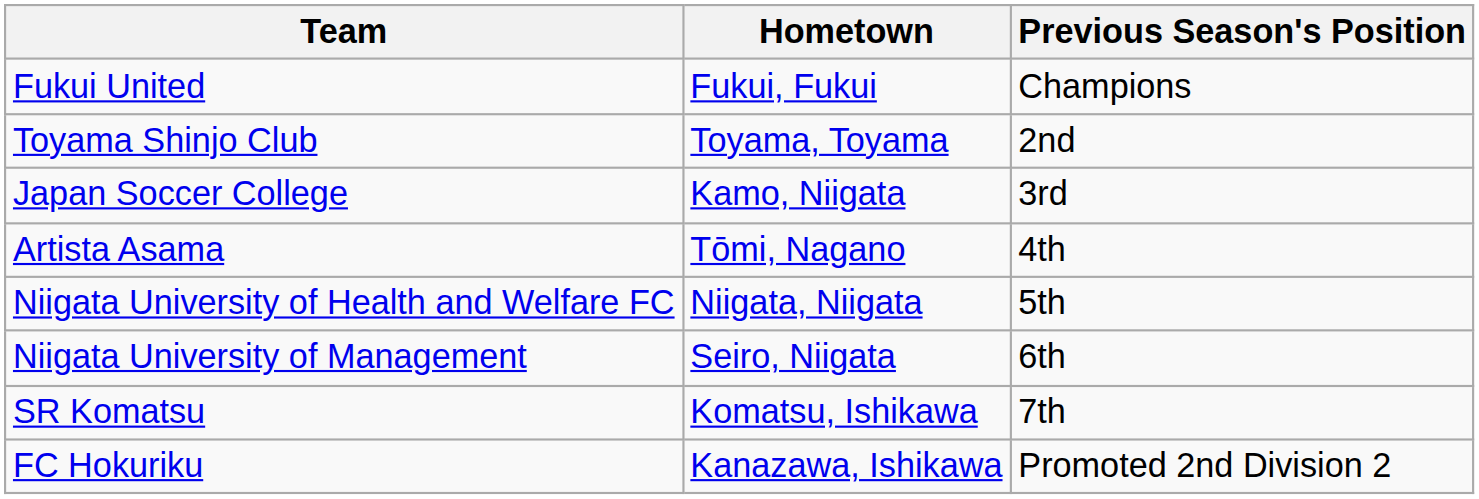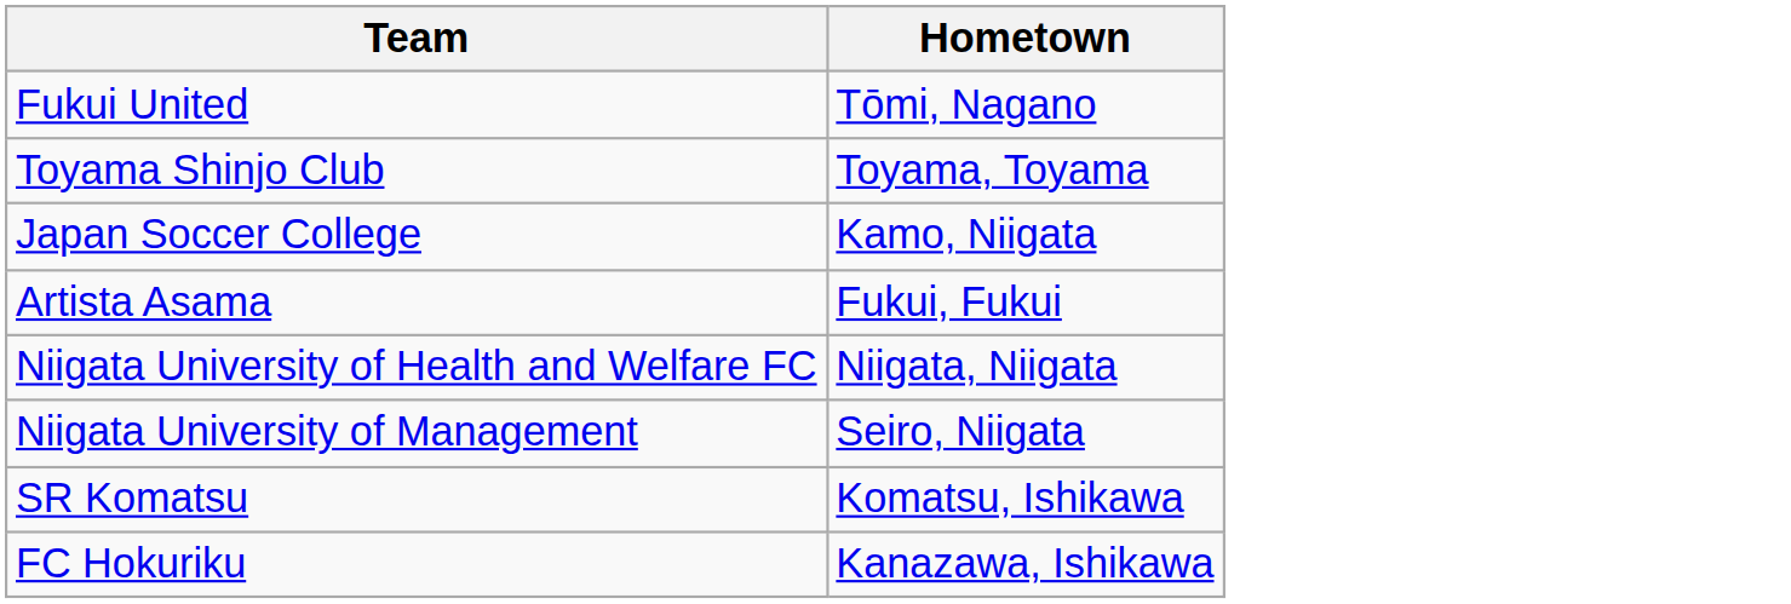- column: Previous Season's Position | Champions | 2nd | 3rd | 4th | 5th | 6th | 7th | Promoted 2nd Division 2
Fukui United | Hometown: Fukui, Fukui -> Tōmi, Nagano
Artista Asama | Hometown: Tōmi, Nagano -> Fukui, Fukui
